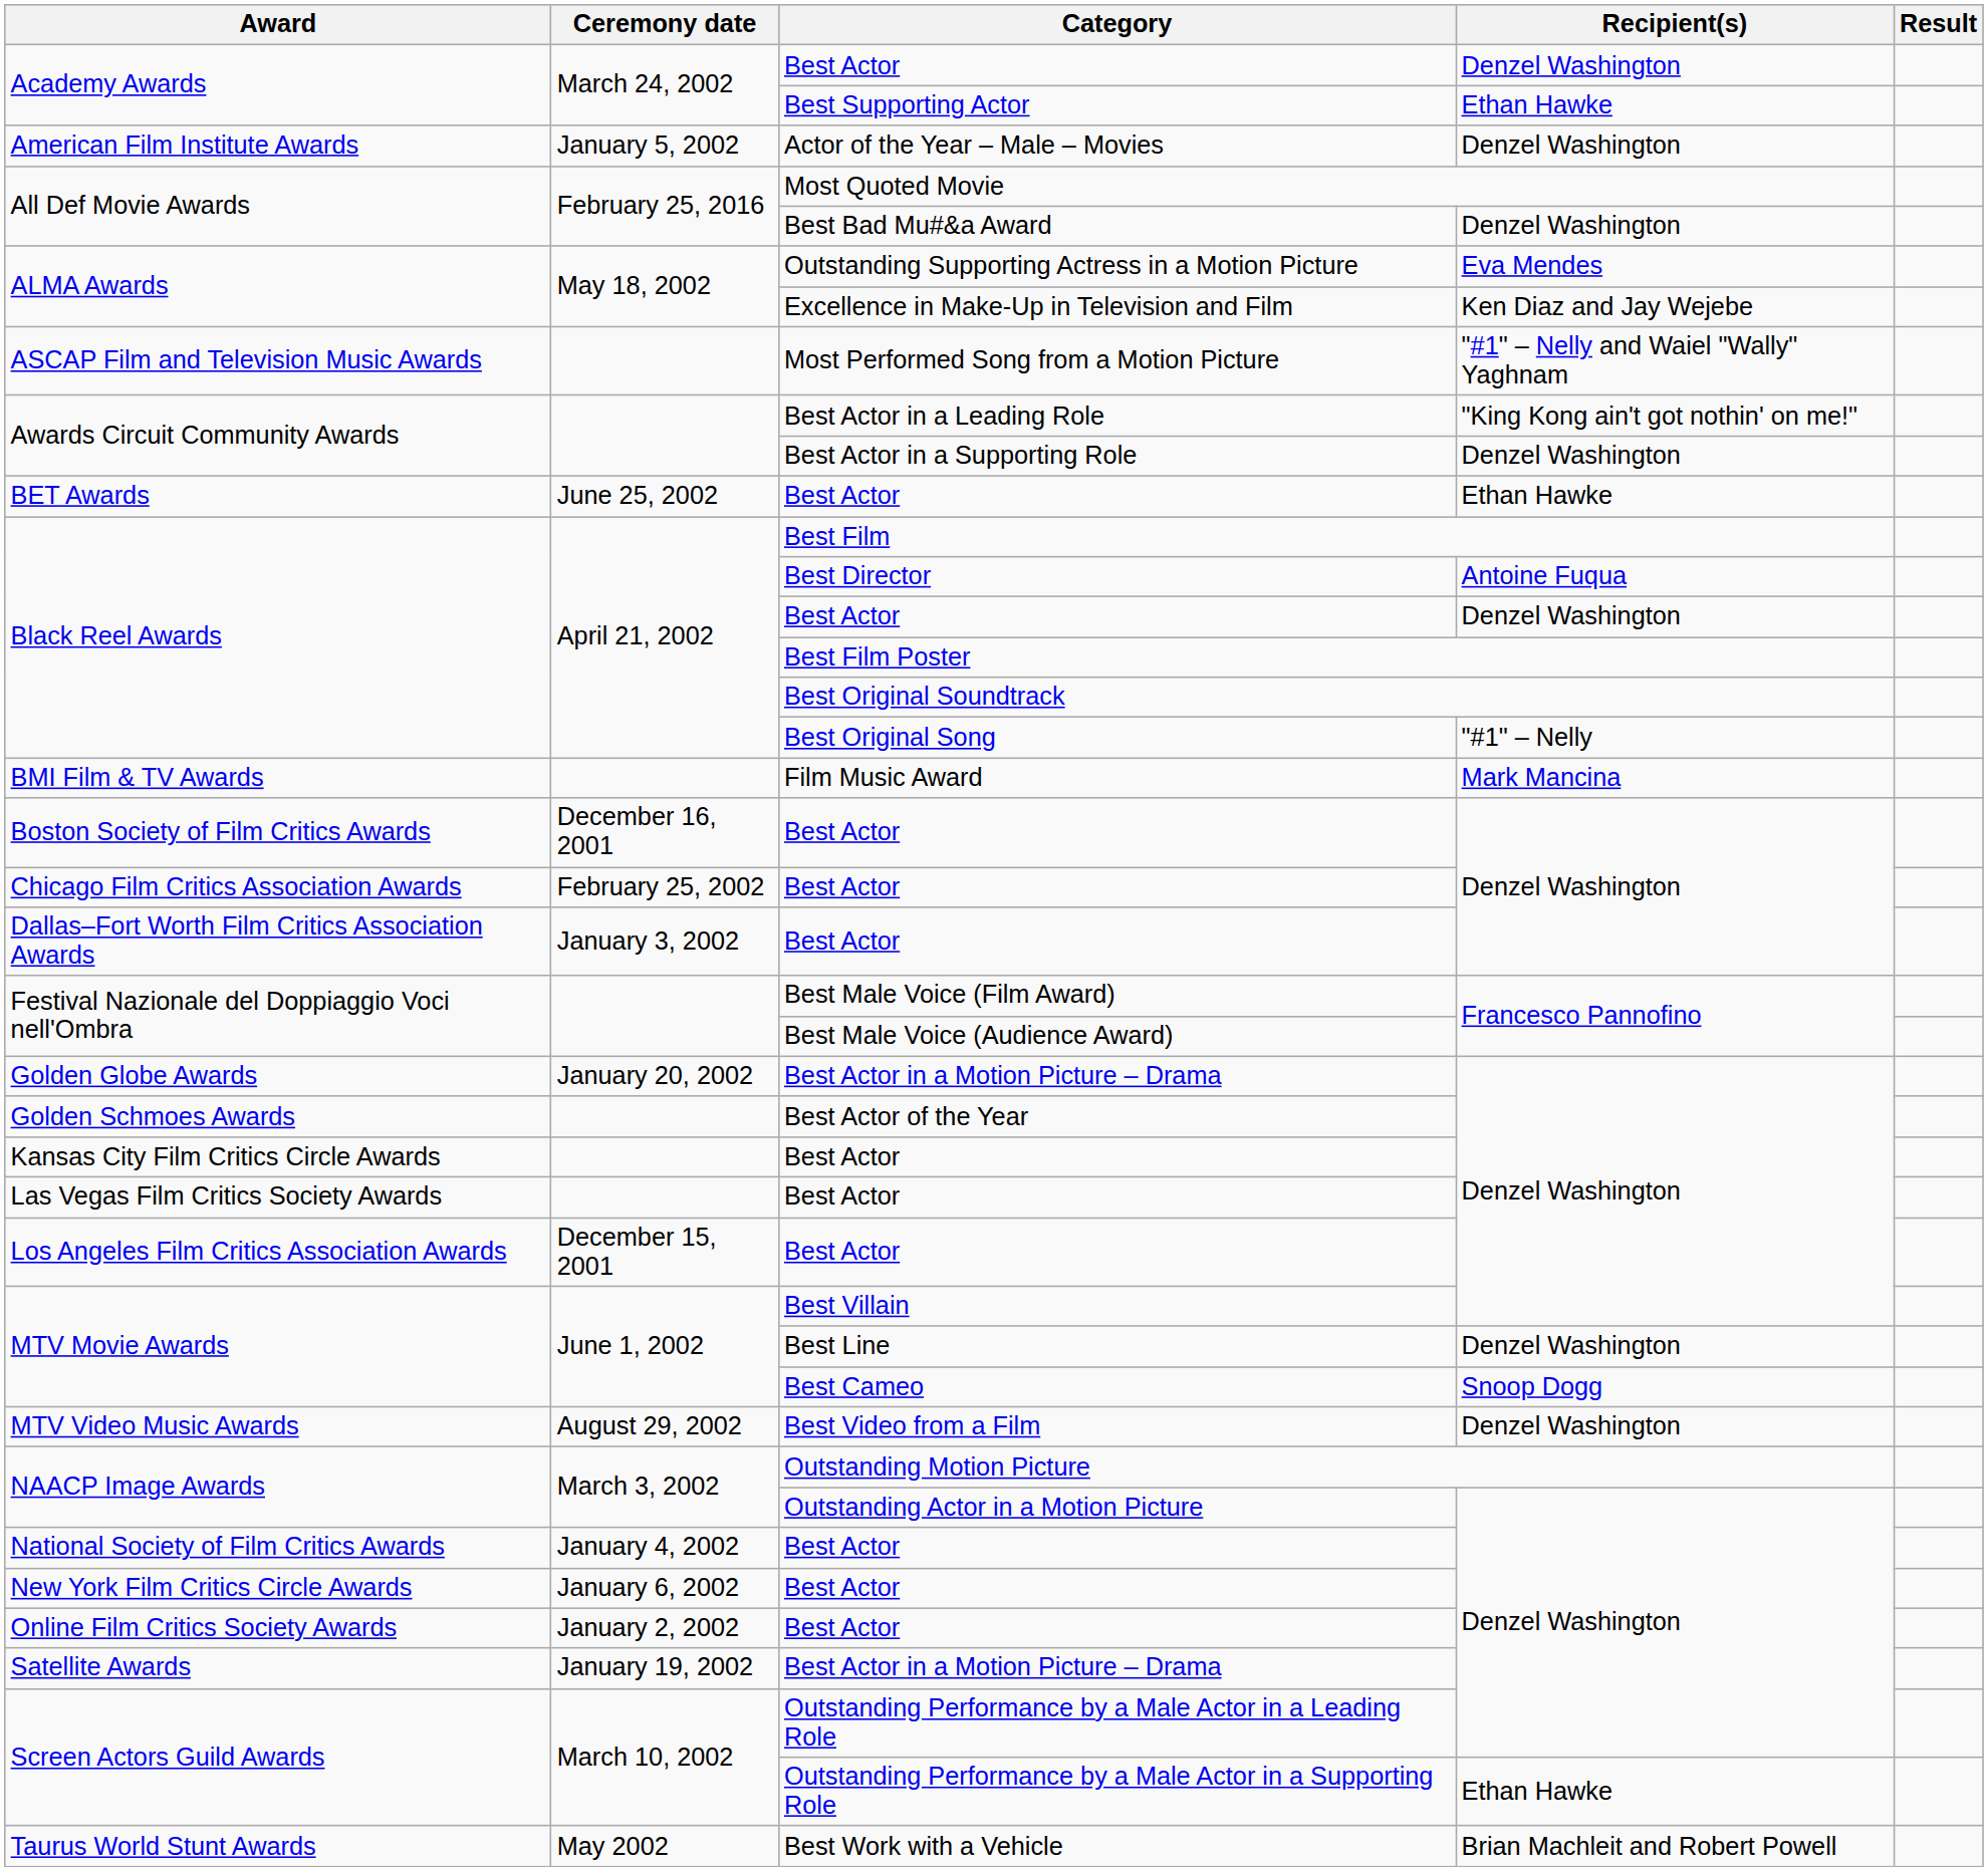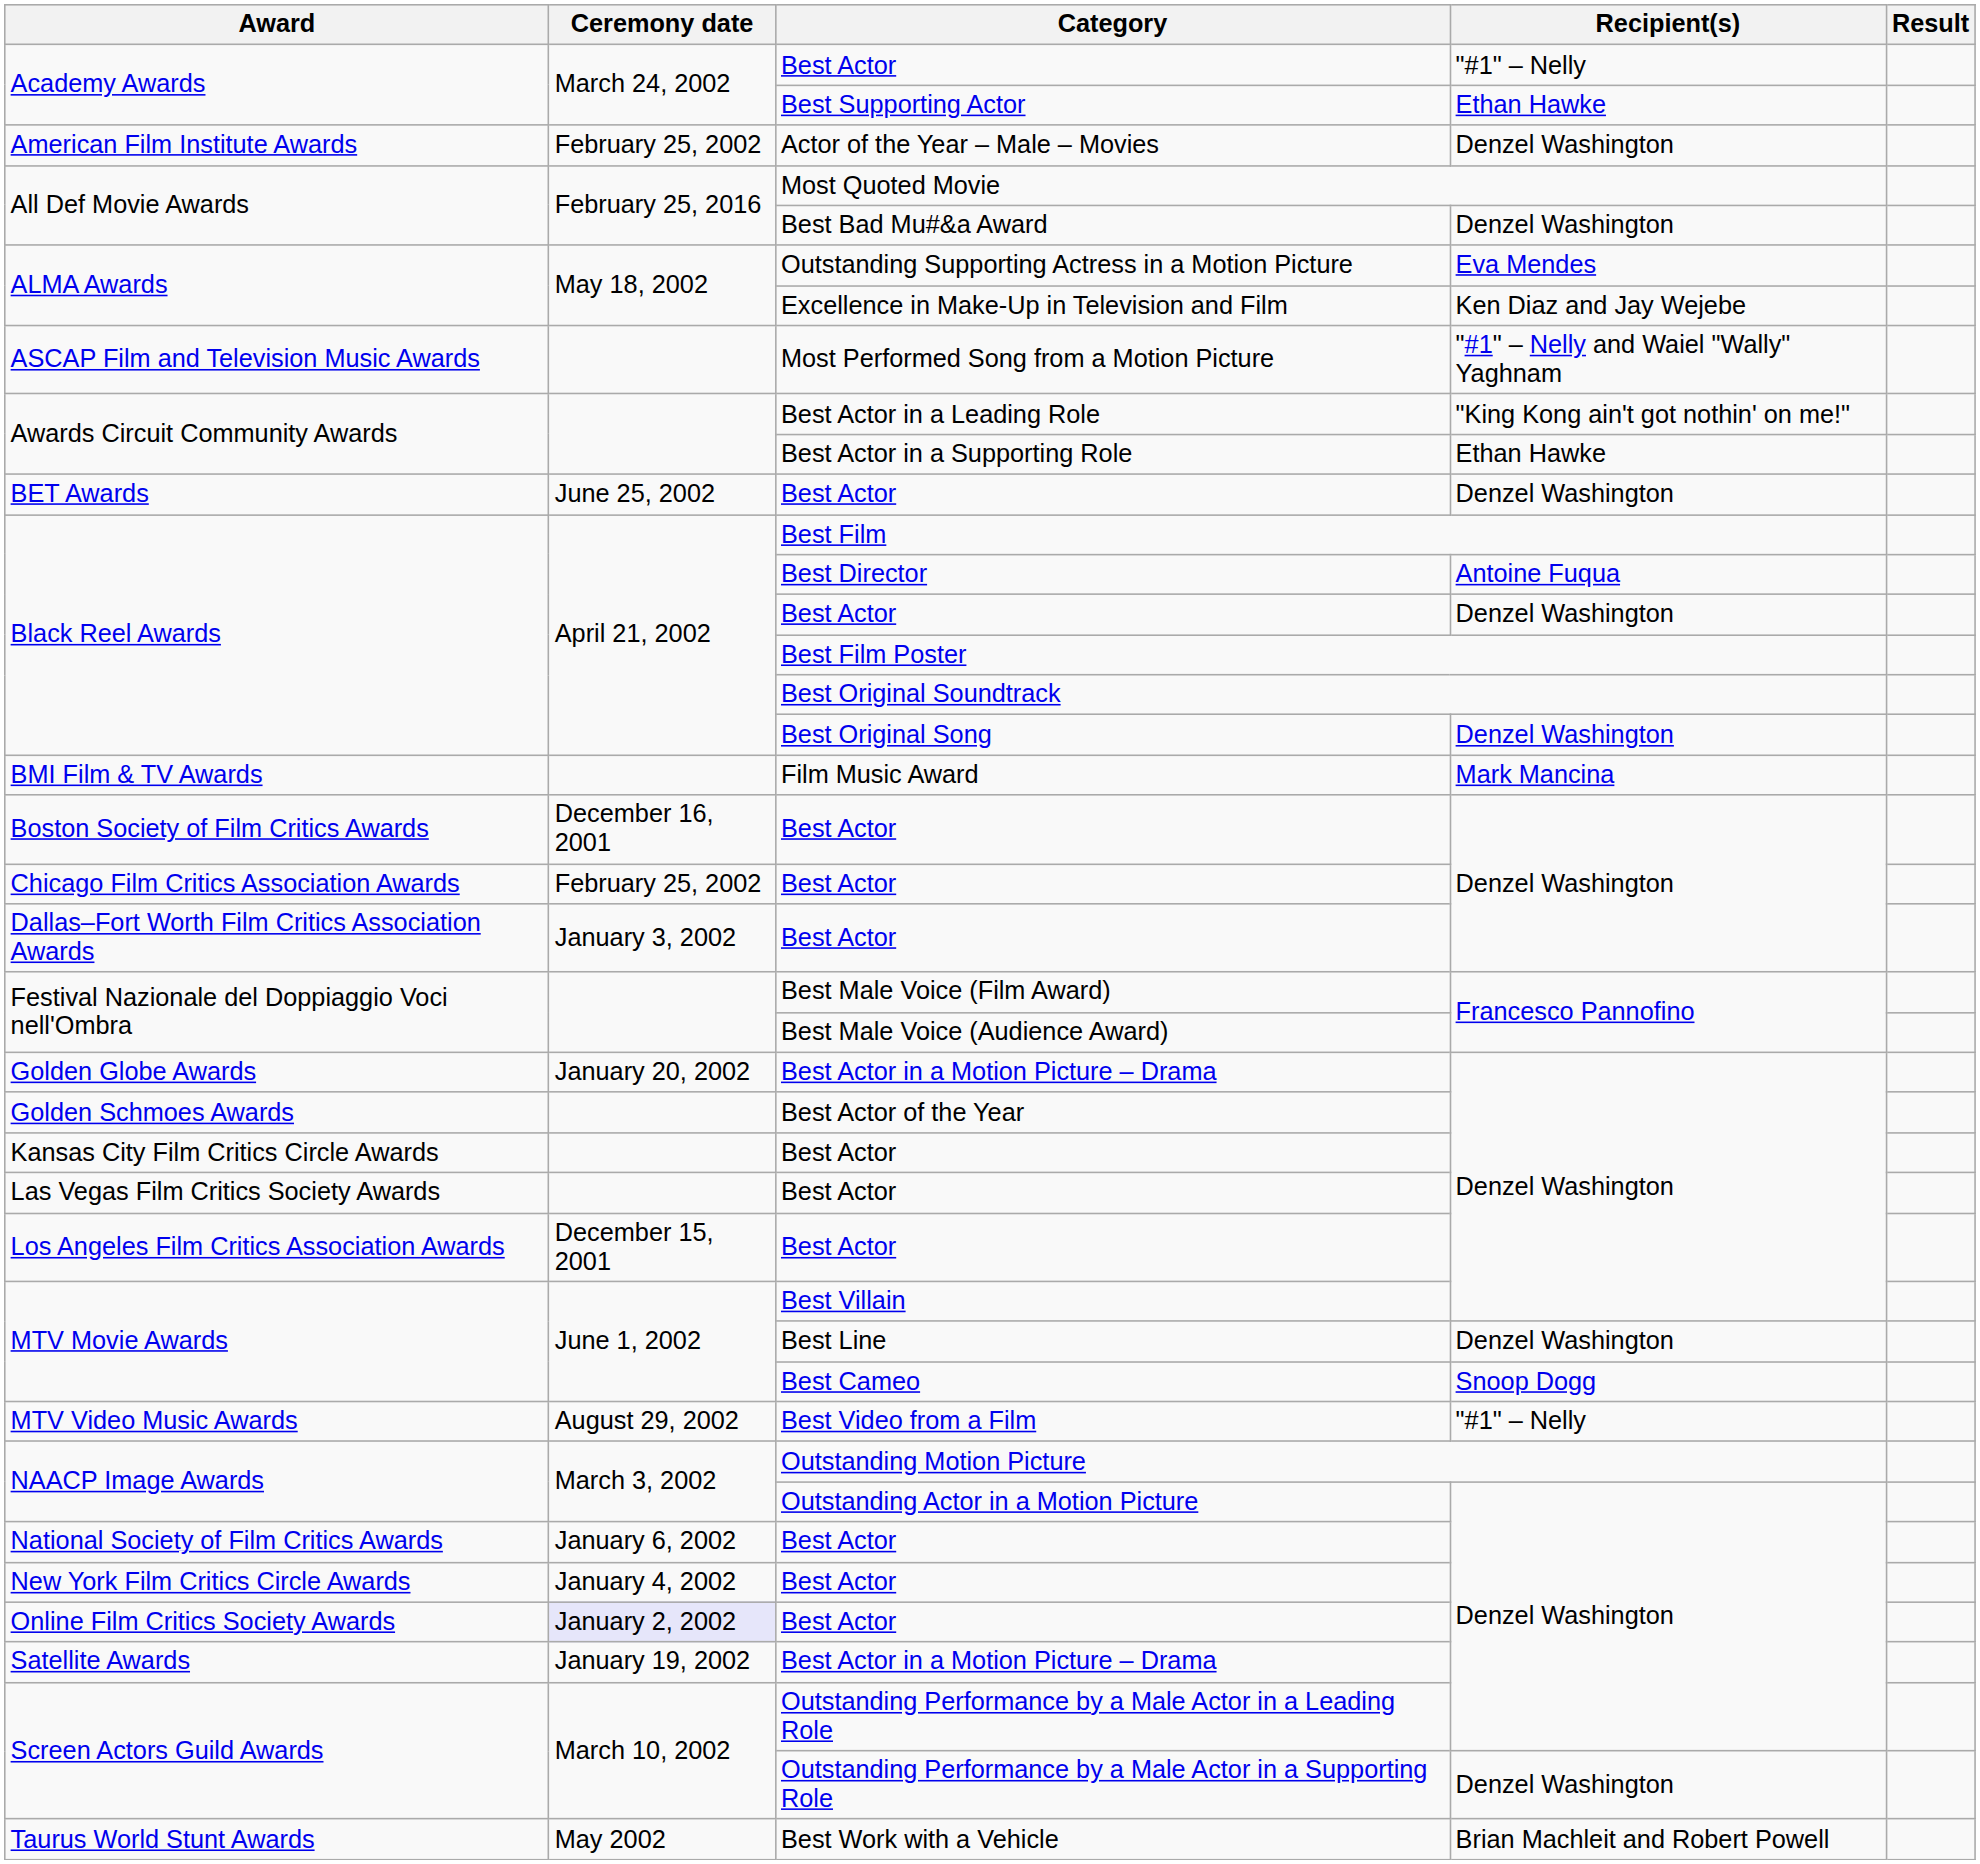Academy Awards / Best Actor | Recipient(s): Denzel Washington -> "#1" – Nelly
Actor of the Year – Male – Movies | Ceremony date: January 5, 2002 -> February 25, 2002
Best Actor in a Supporting Role | Recipient(s): Denzel Washington -> Ethan Hawke
BET Awards / Best Actor | Recipient(s): Ethan Hawke -> Denzel Washington
Best Original Song | Recipient(s): "#1" – Nelly -> Denzel Washington
Best Video from a Film | Recipient(s): Denzel Washington -> "#1" – Nelly
National Society of Film Critics Awards / Best Actor | Ceremony date: January 4, 2002 -> January 6, 2002
New York Film Critics Circle Awards / Best Actor | Ceremony date: January 6, 2002 -> January 4, 2002
Online Film Critics Society Awards / Best Actor | Ceremony date: no background -> lavender background
Outstanding Performance by a Male Actor in a Supporting Role | Recipient(s): Ethan Hawke -> Denzel Washington
